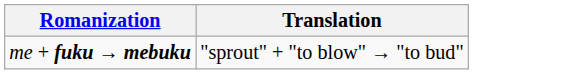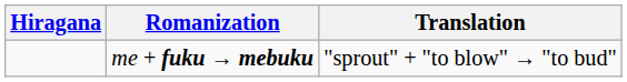+ column: Hiragana
